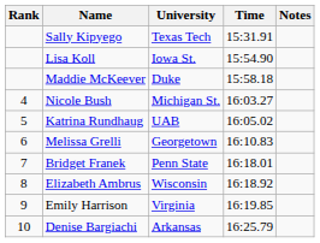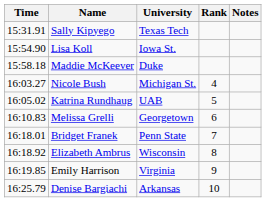columns swapped: Rank <-> Time
